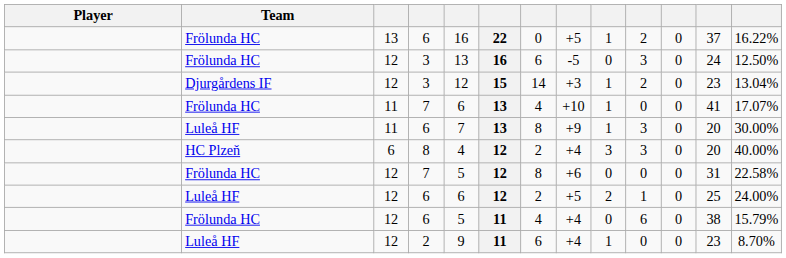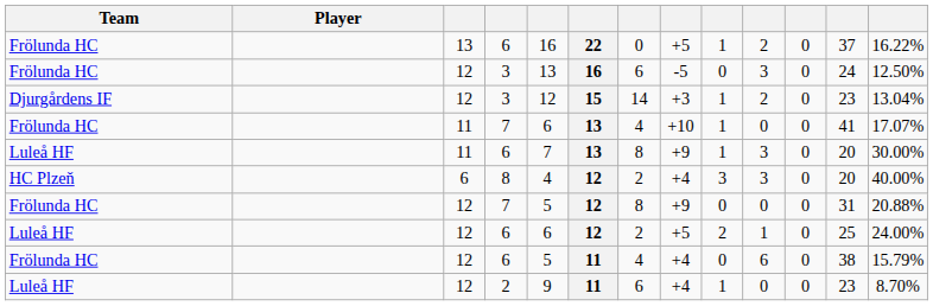columns swapped: Player <-> Team
12 / 7 | column 8: +6 -> +9
12 / 7 | column 13: 22.58% -> 20.88%
